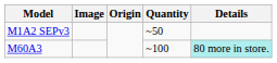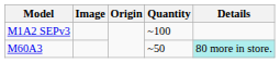M1A2 SEPv3 | Quantity: ~50 -> ~100
M60A3 | Quantity: ~100 -> ~50
